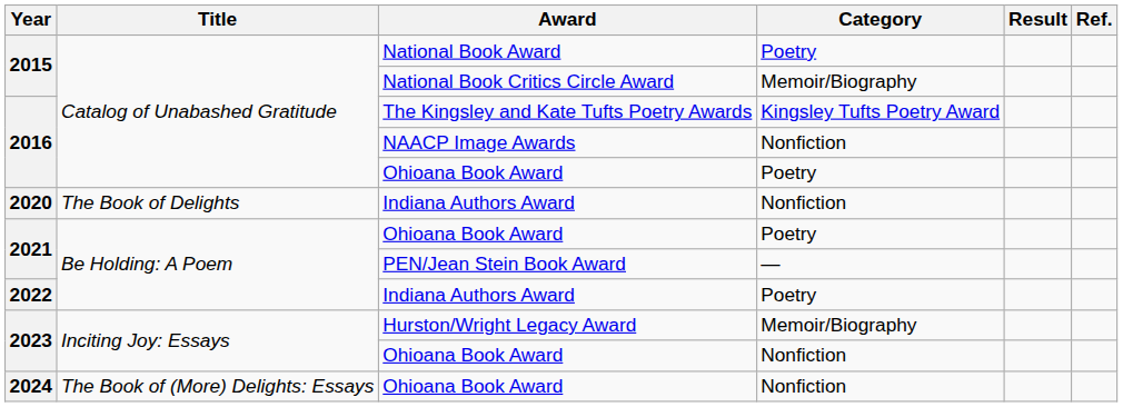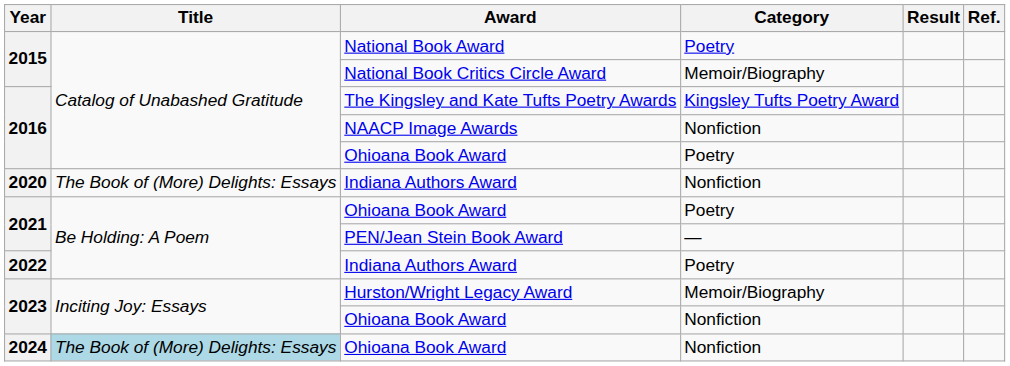2020 / Indiana Authors Award | Title: The Book of Delights -> The Book of (More) Delights: Essays
2024 / Ohioana Book Award | Title: no background -> lightblue background
